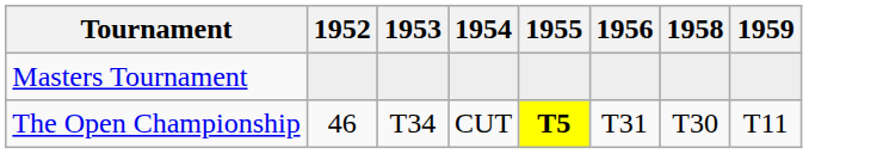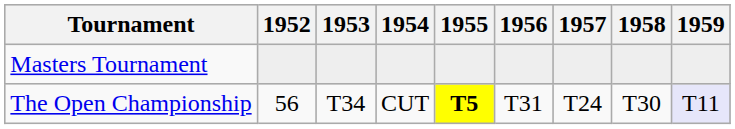+ column: 1957 | T24
The Open Championship | 1952: 46 -> 56
The Open Championship | 1959: no background -> lavender background
